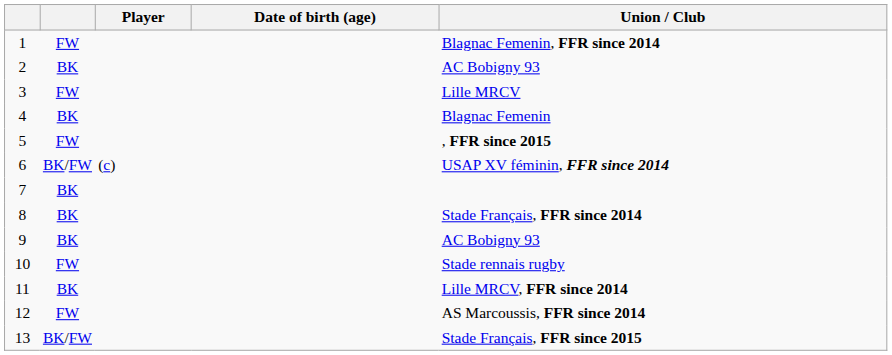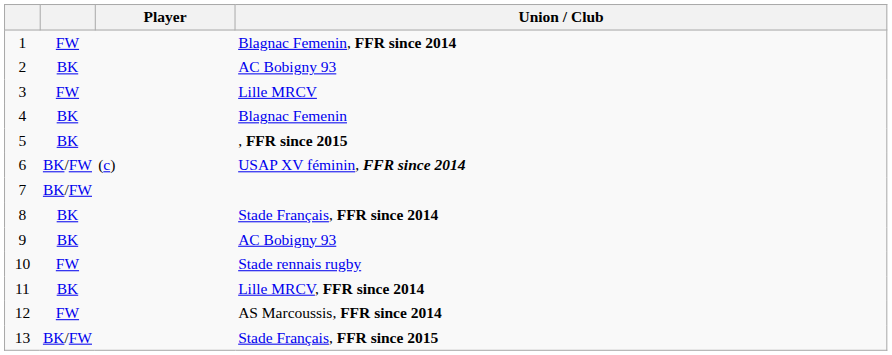- column: Date of birth (age)
5 | column 2: FW -> BK
7 | column 2: BK -> BK/FW
